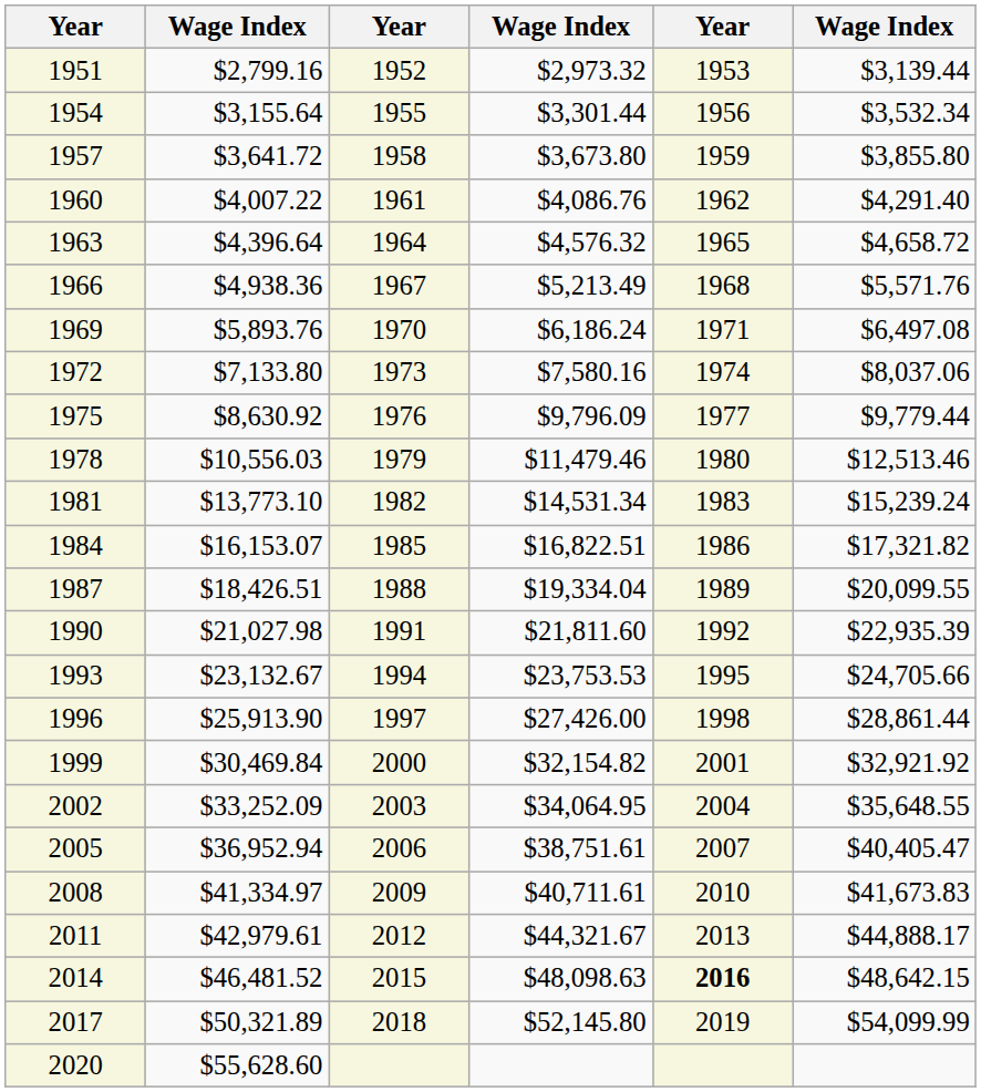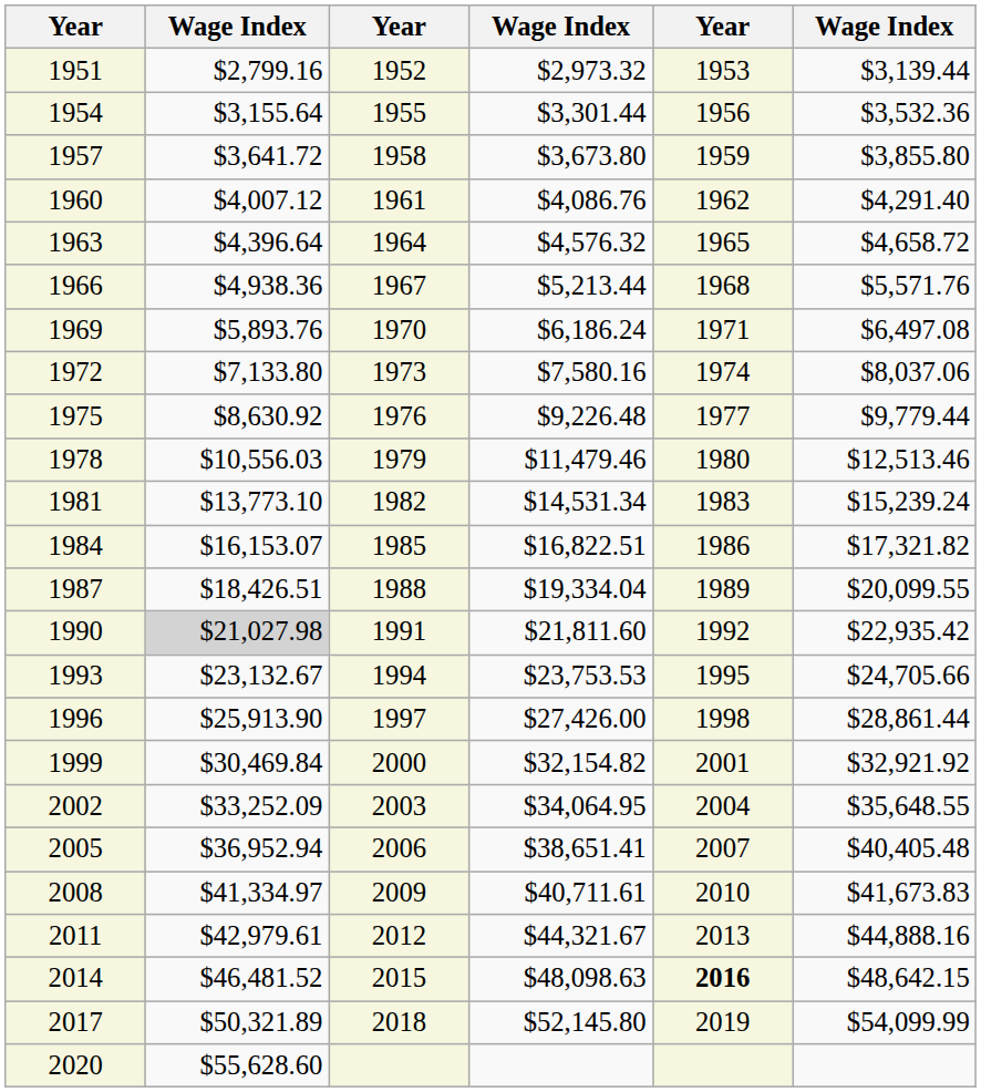1954 | column 6: $3,532.34 -> $3,532.36
1960 | column 2: $4,007.22 -> $4,007.12
1966 | column 4: $5,213.49 -> $5,213.44
1975 | column 4: $9,796.09 -> $9,226.48
1990 | column 2: no background -> lightgrey background
1990 | column 6: $22,935.39 -> $22,935.42
2005 | column 4: $38,751.61 -> $38,651.41
2005 | column 6: $40,405.47 -> $40,405.48
2011 | column 6: $44,888.17 -> $44,888.16
